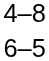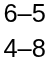rows swapped: 6–5 <-> 4–8
